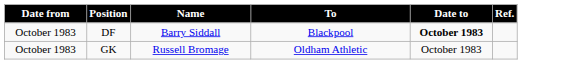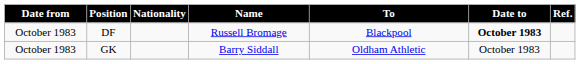+ column: Nationality
DF | Name: Barry Siddall -> Russell Bromage
GK | Name: Russell Bromage -> Barry Siddall
